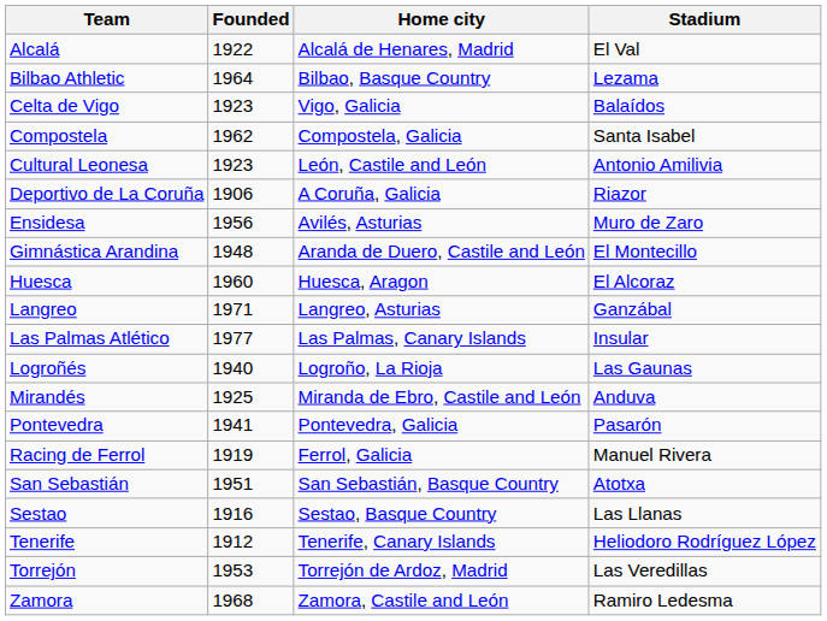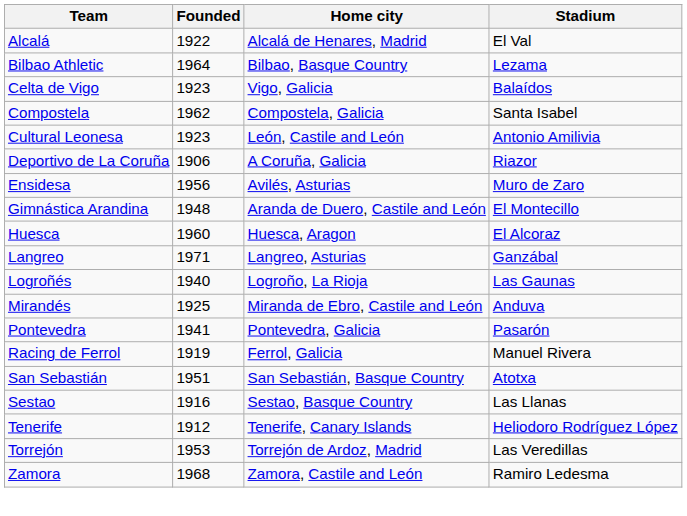- row: Las Palmas Atlético | 1977 | Las Palmas, Canary Islands | Insular
